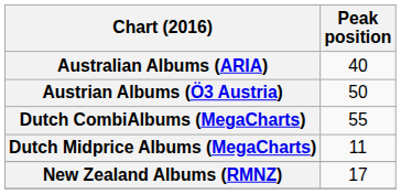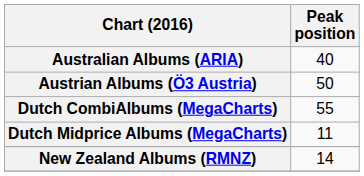New Zealand Albums (RMNZ) | Peak position: 17 -> 14
